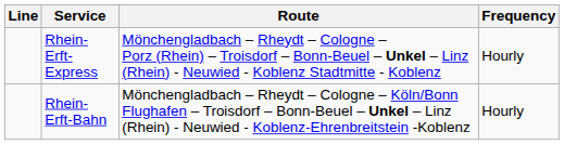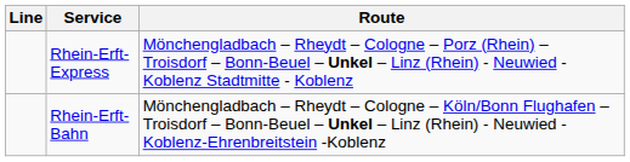- column: Frequency | Hourly | Hourly
